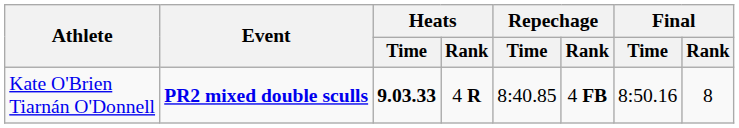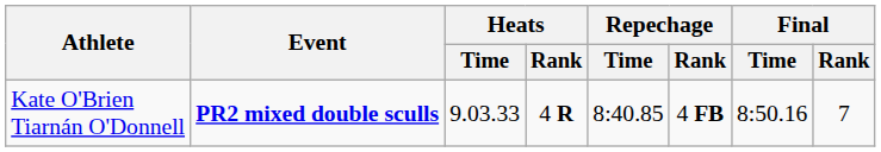Kate O'Brien Tiarnán O'Donnell | Heats / Time: bold -> normal
Kate O'Brien Tiarnán O'Donnell | Final / Rank: 8 -> 7
